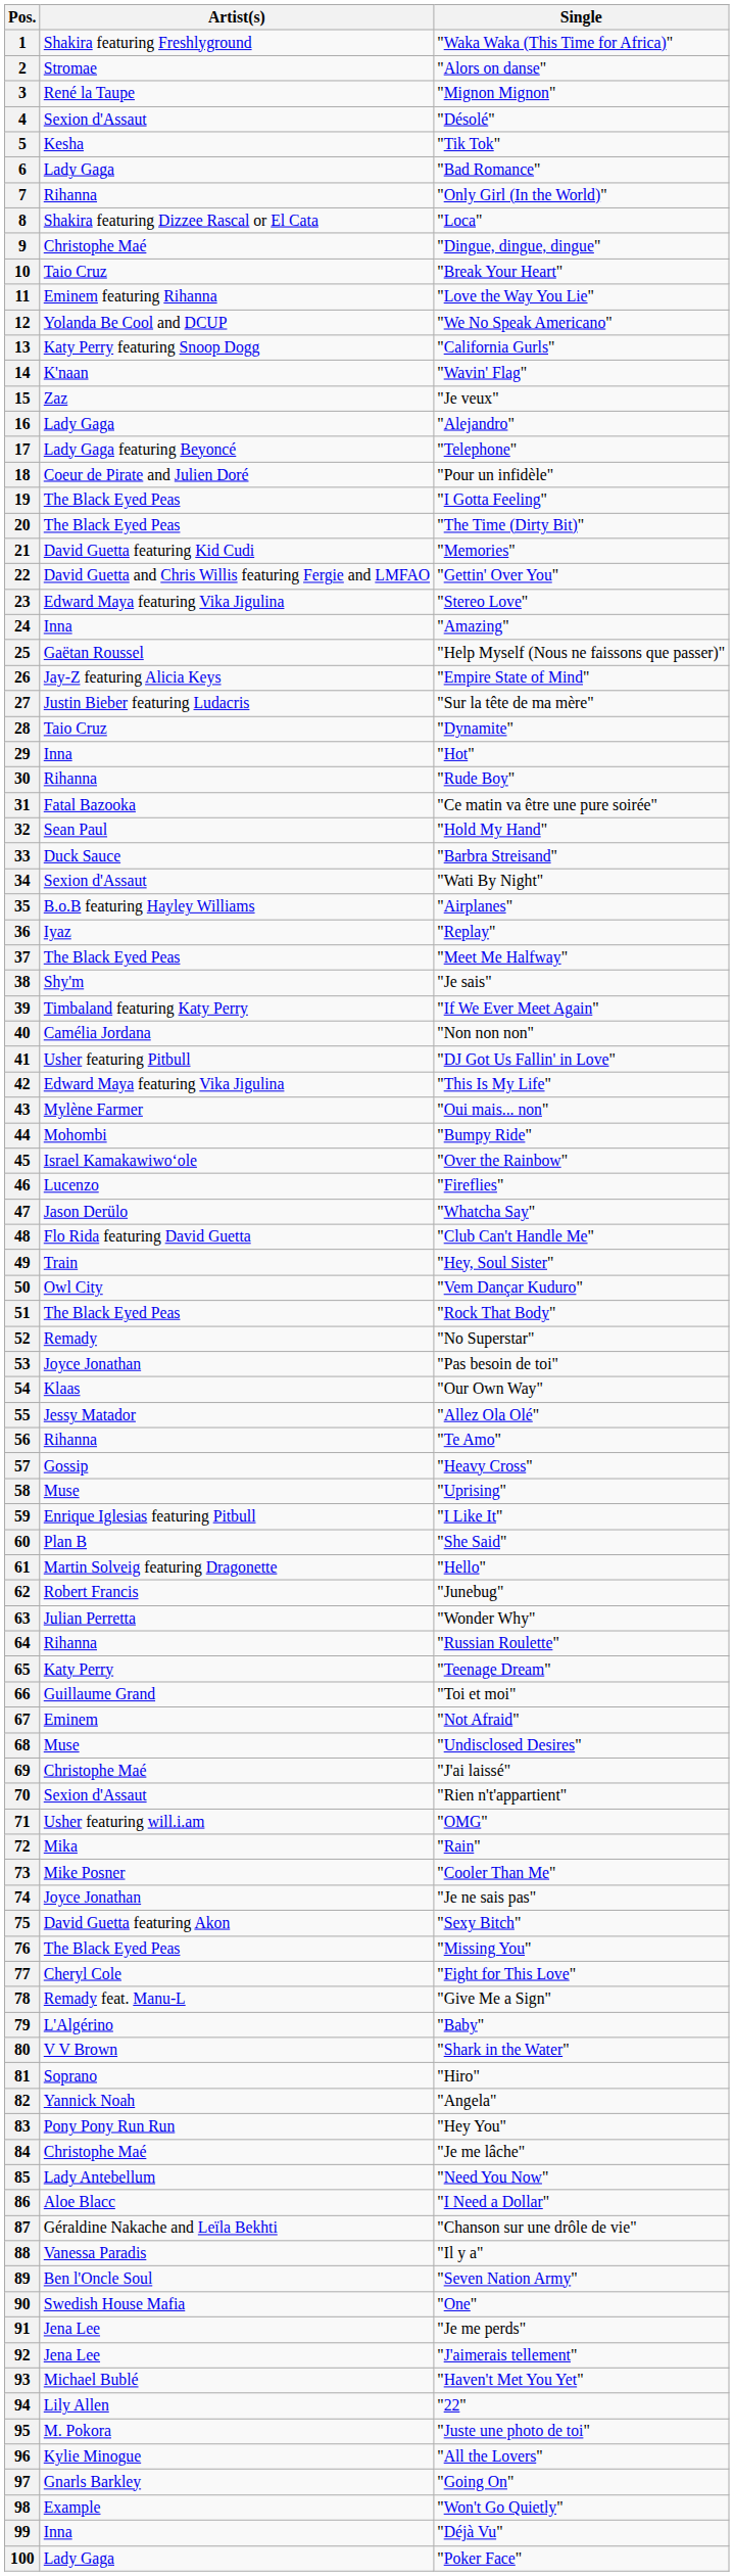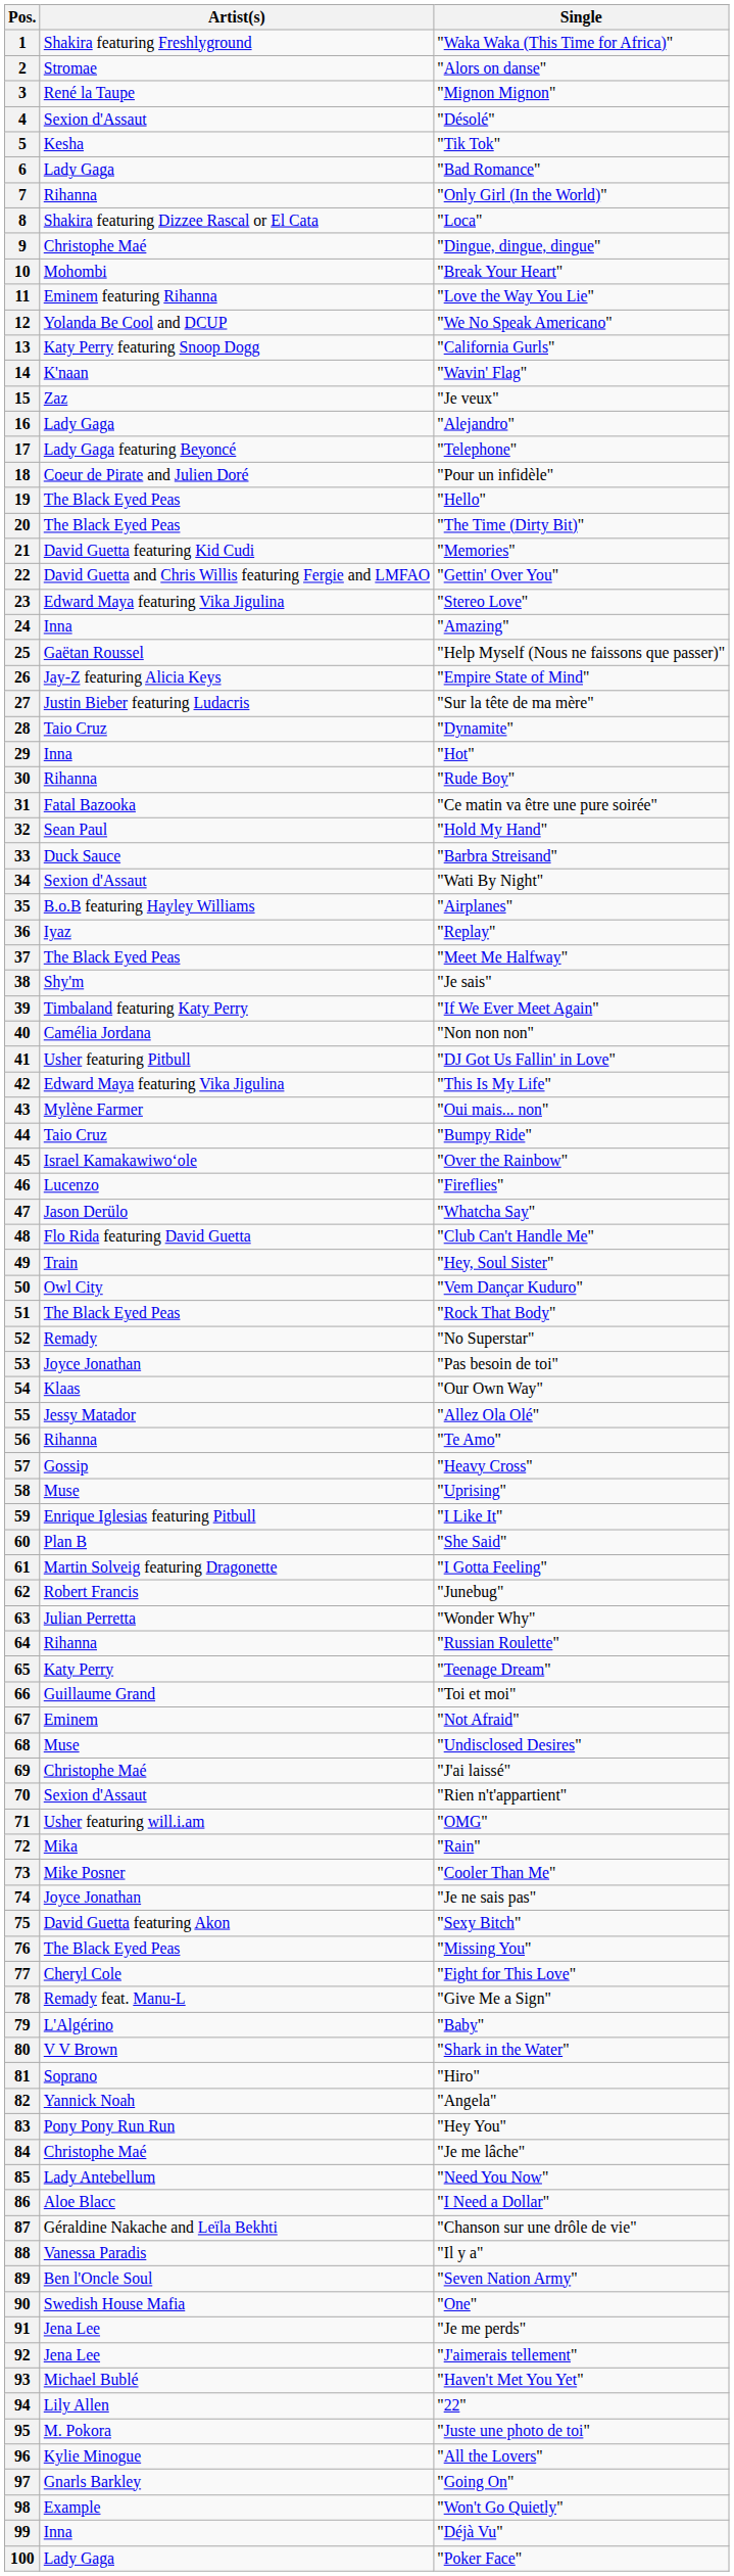10 | Artist(s): Taio Cruz -> Mohombi
19 | Single: "I Gotta Feeling" -> "Hello"
44 | Artist(s): Mohombi -> Taio Cruz
61 | Single: "Hello" -> "I Gotta Feeling"
